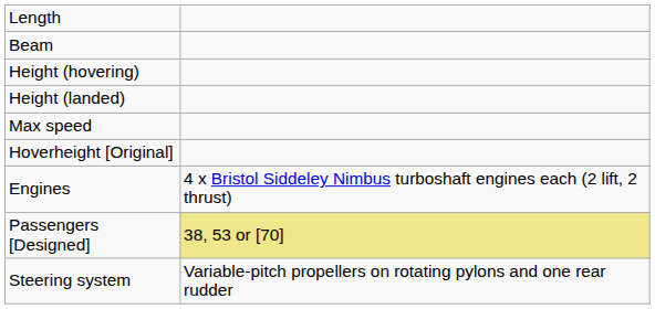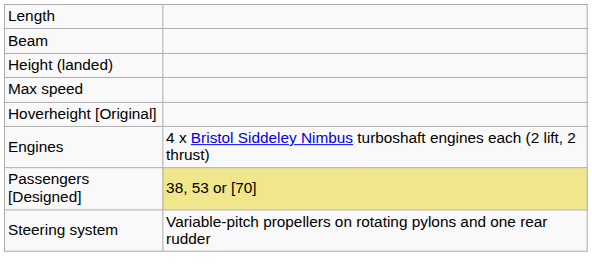- row: Height (hovering)
